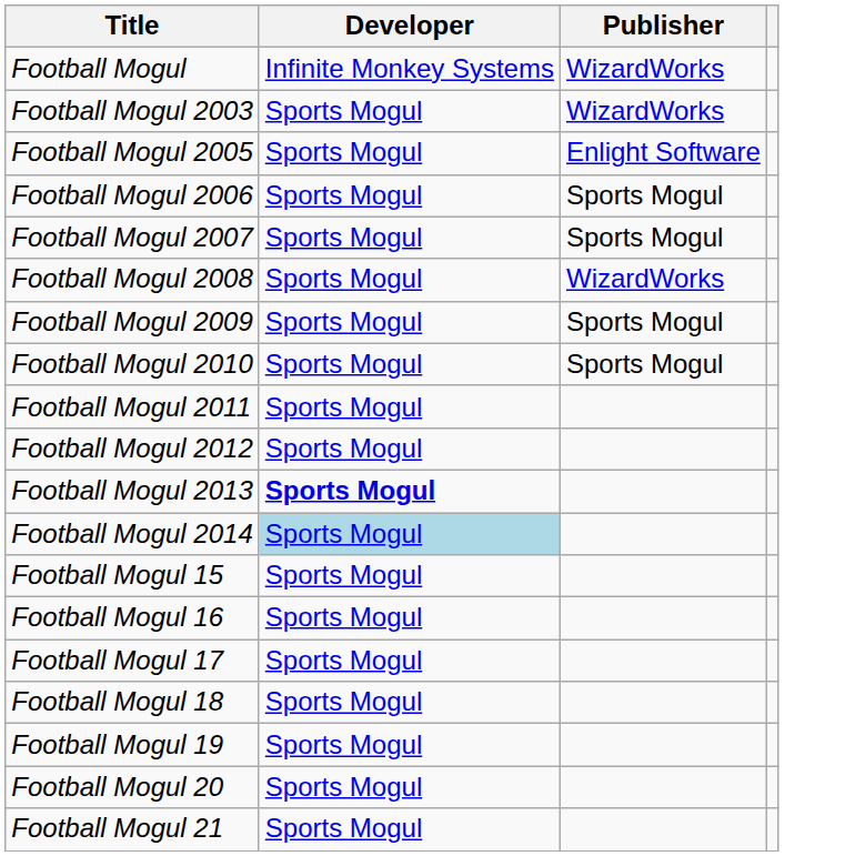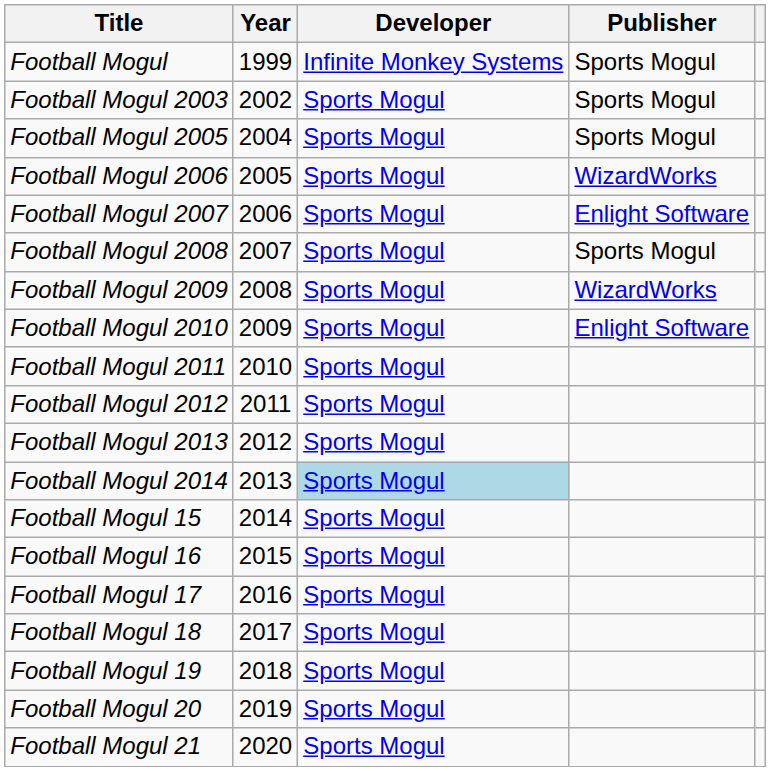+ column: Year | 1999 | 2002 | 2004 | 2005 | 2006 | 2007 | 2008 | 2009 | 2010 | 2011 | 2012 | 2013 | 2014 | 2015 | 2016 | 2017 | 2018 | 2019 | 2020
Football Mogul | Publisher: WizardWorks -> Sports Mogul
Football Mogul 2003 | Publisher: WizardWorks -> Sports Mogul
Football Mogul 2005 | Publisher: Enlight Software -> Sports Mogul
Football Mogul 2006 | Publisher: Sports Mogul -> WizardWorks
Football Mogul 2007 | Publisher: Sports Mogul -> Enlight Software
Football Mogul 2008 | Publisher: WizardWorks -> Sports Mogul
Football Mogul 2009 | Publisher: Sports Mogul -> WizardWorks
Football Mogul 2010 | Publisher: Sports Mogul -> Enlight Software
Football Mogul 2013 | Developer: bold -> normal
